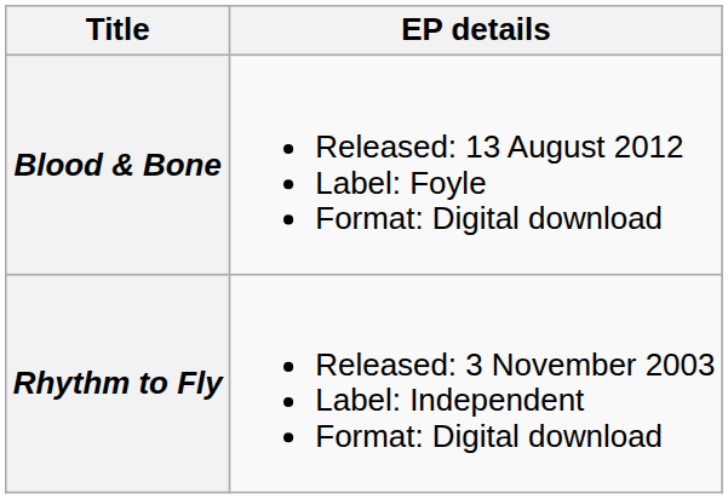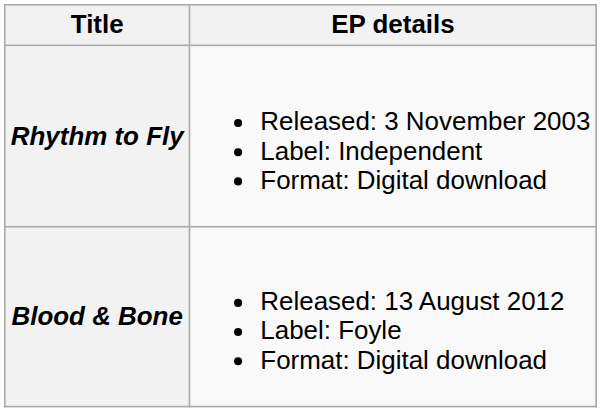rows swapped: Rhythm to Fly <-> Blood & Bone
